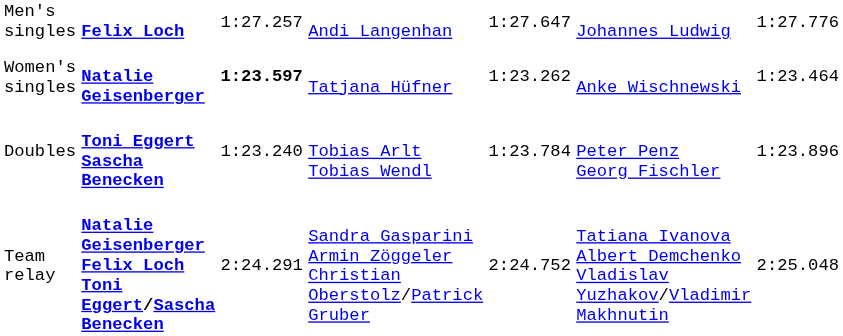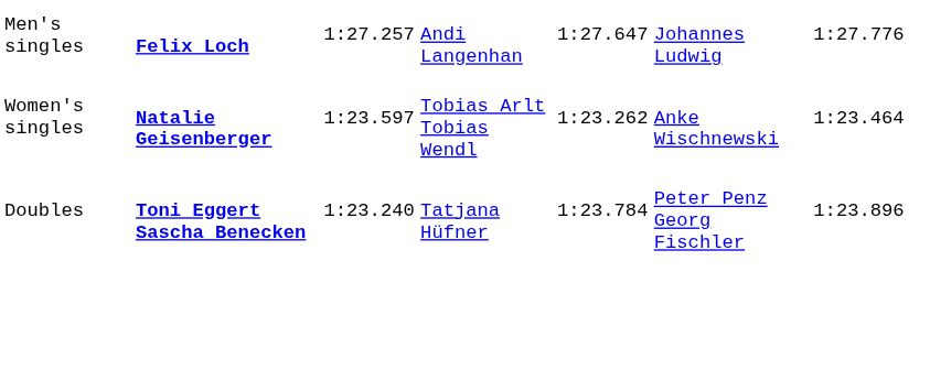Women's singles | column 3: bold -> normal
Women's singles | column 4: Tatjana Hüfner -> Tobias Arlt Tobias Wendl
Doubles | column 4: Tobias Arlt Tobias Wendl -> Tatjana Hüfner
- row: Team relay | Natalie Geisenberger Felix Loch Toni Eggert/Sascha Benecken | 2:24.291 | Sandra Gasparini Armin Zöggeler Christian Oberstolz/Patrick Gruber | 2:24.752 | Tatiana Ivanova Albert Demchenko Vladislav Yuzhakov/Vladimir Makhnutin | 2:25.048
